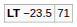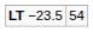LT −23.5 | column 2: 71 -> 54
